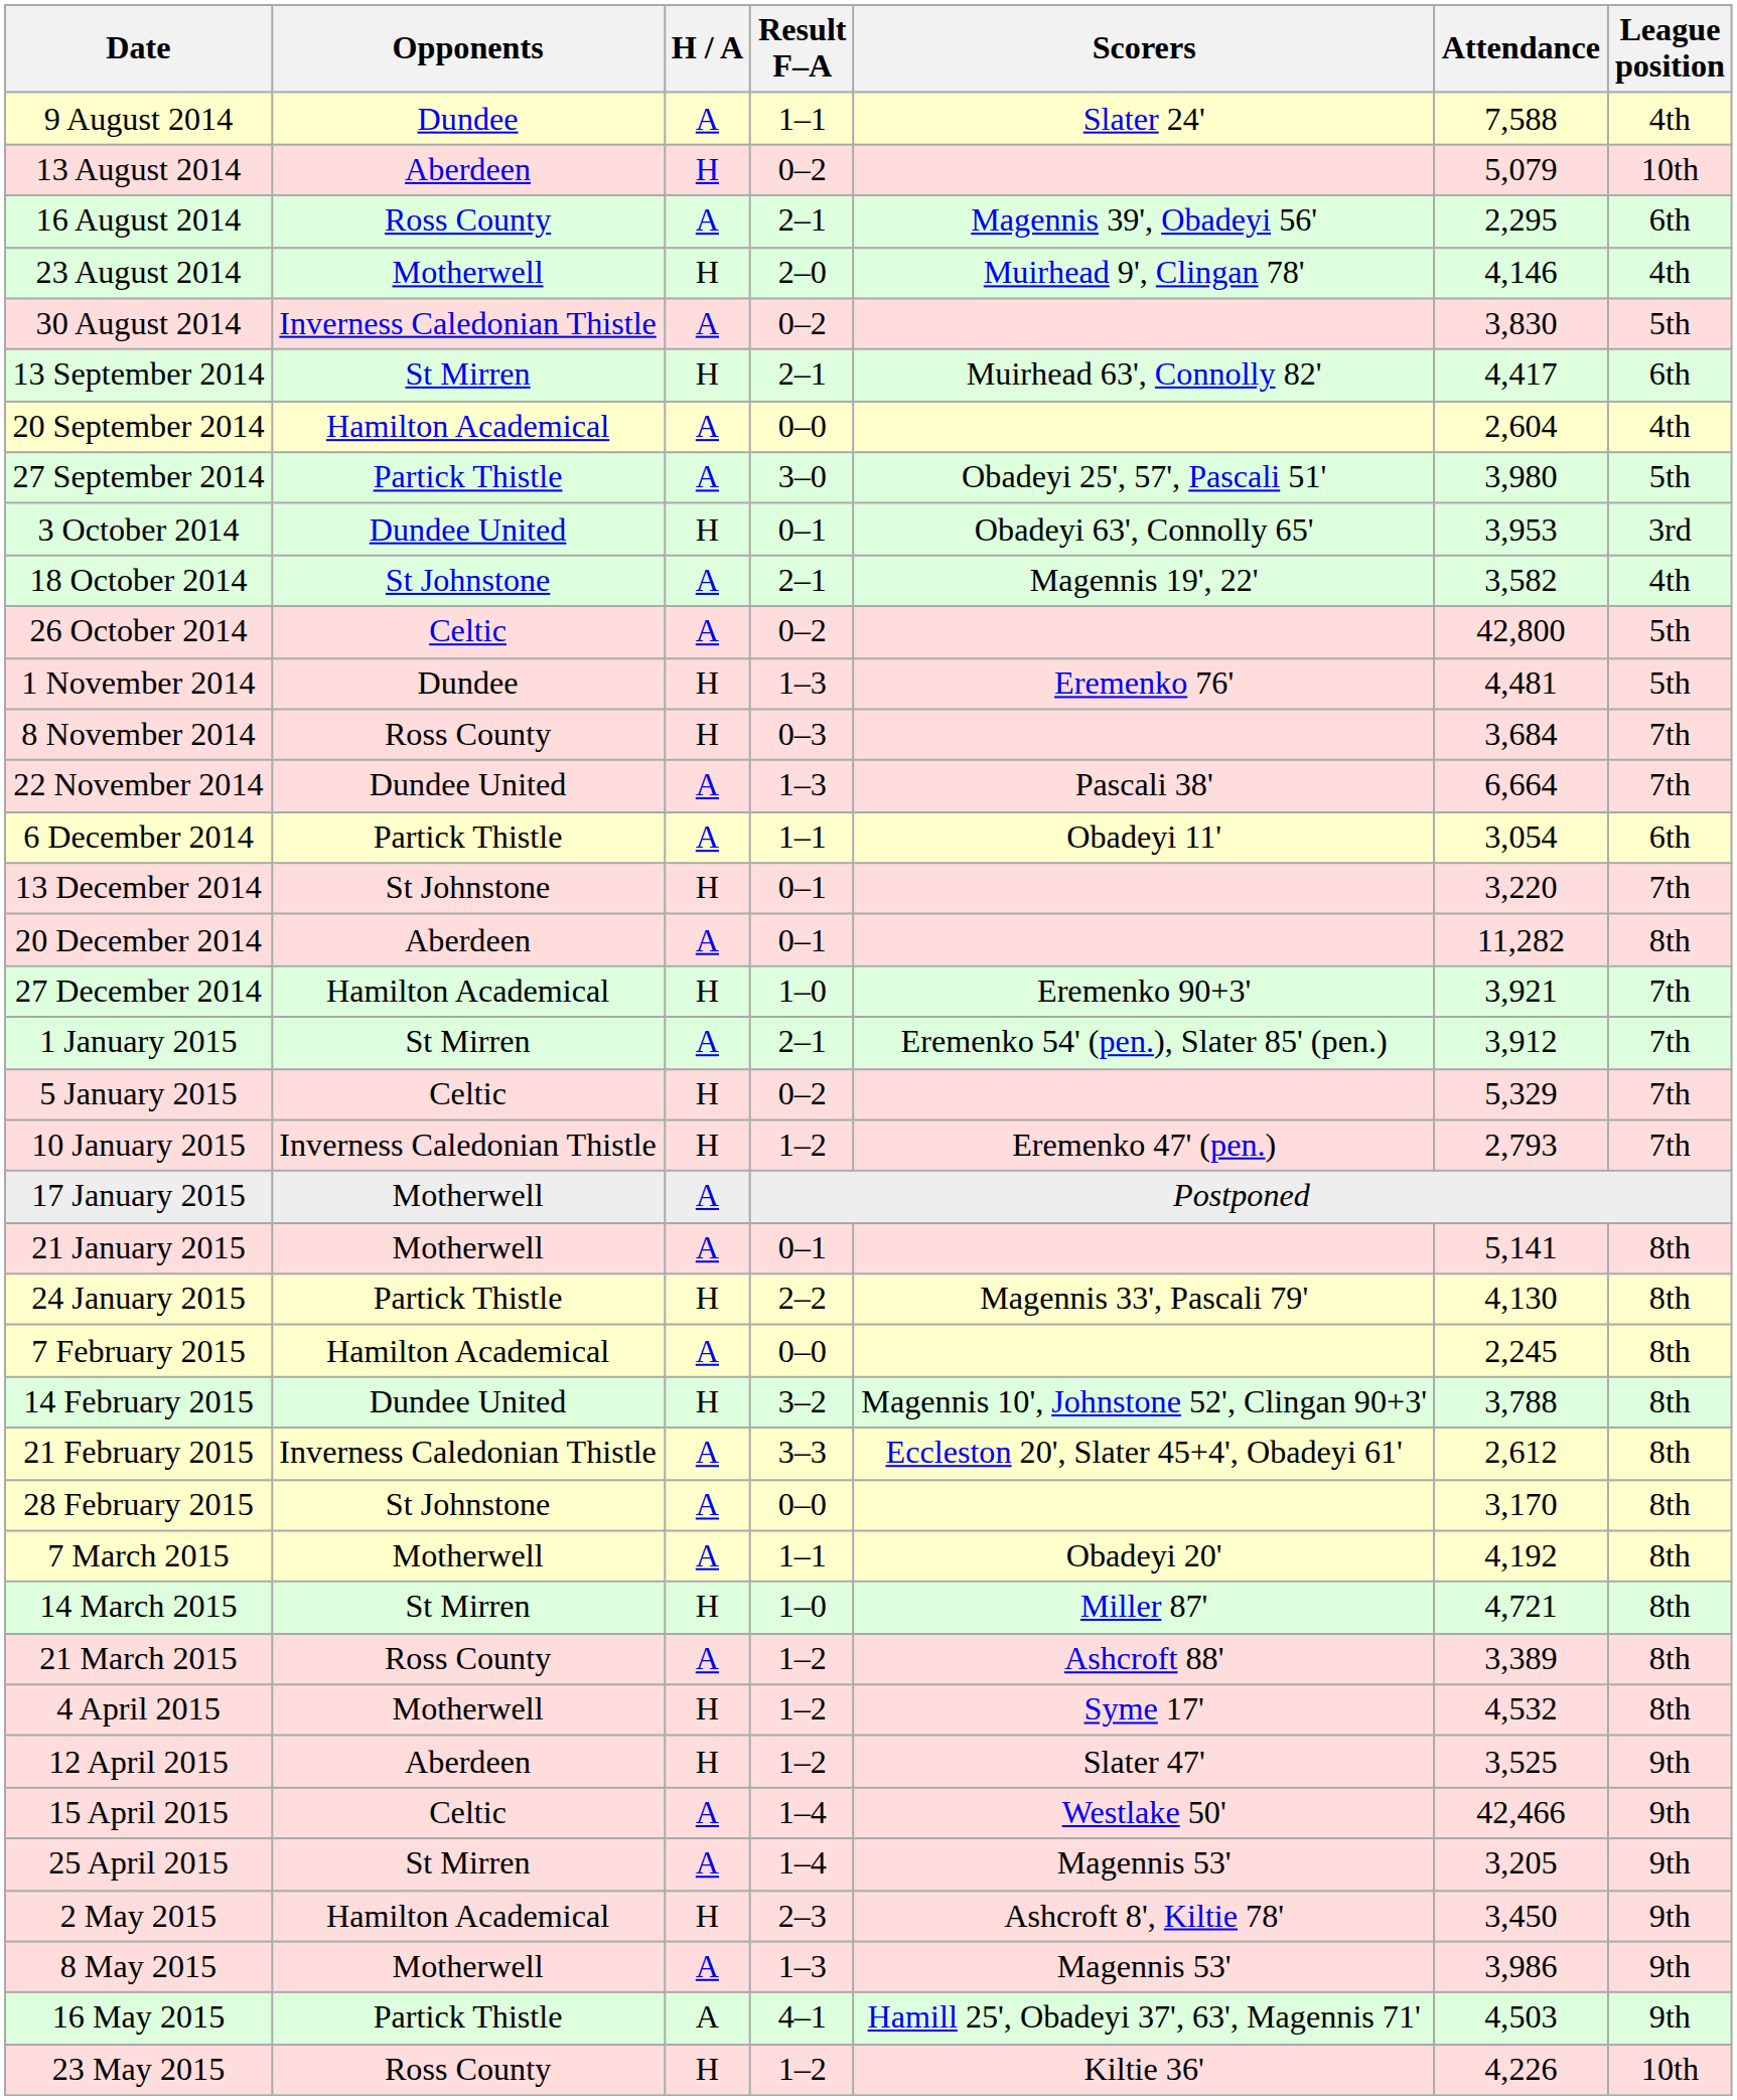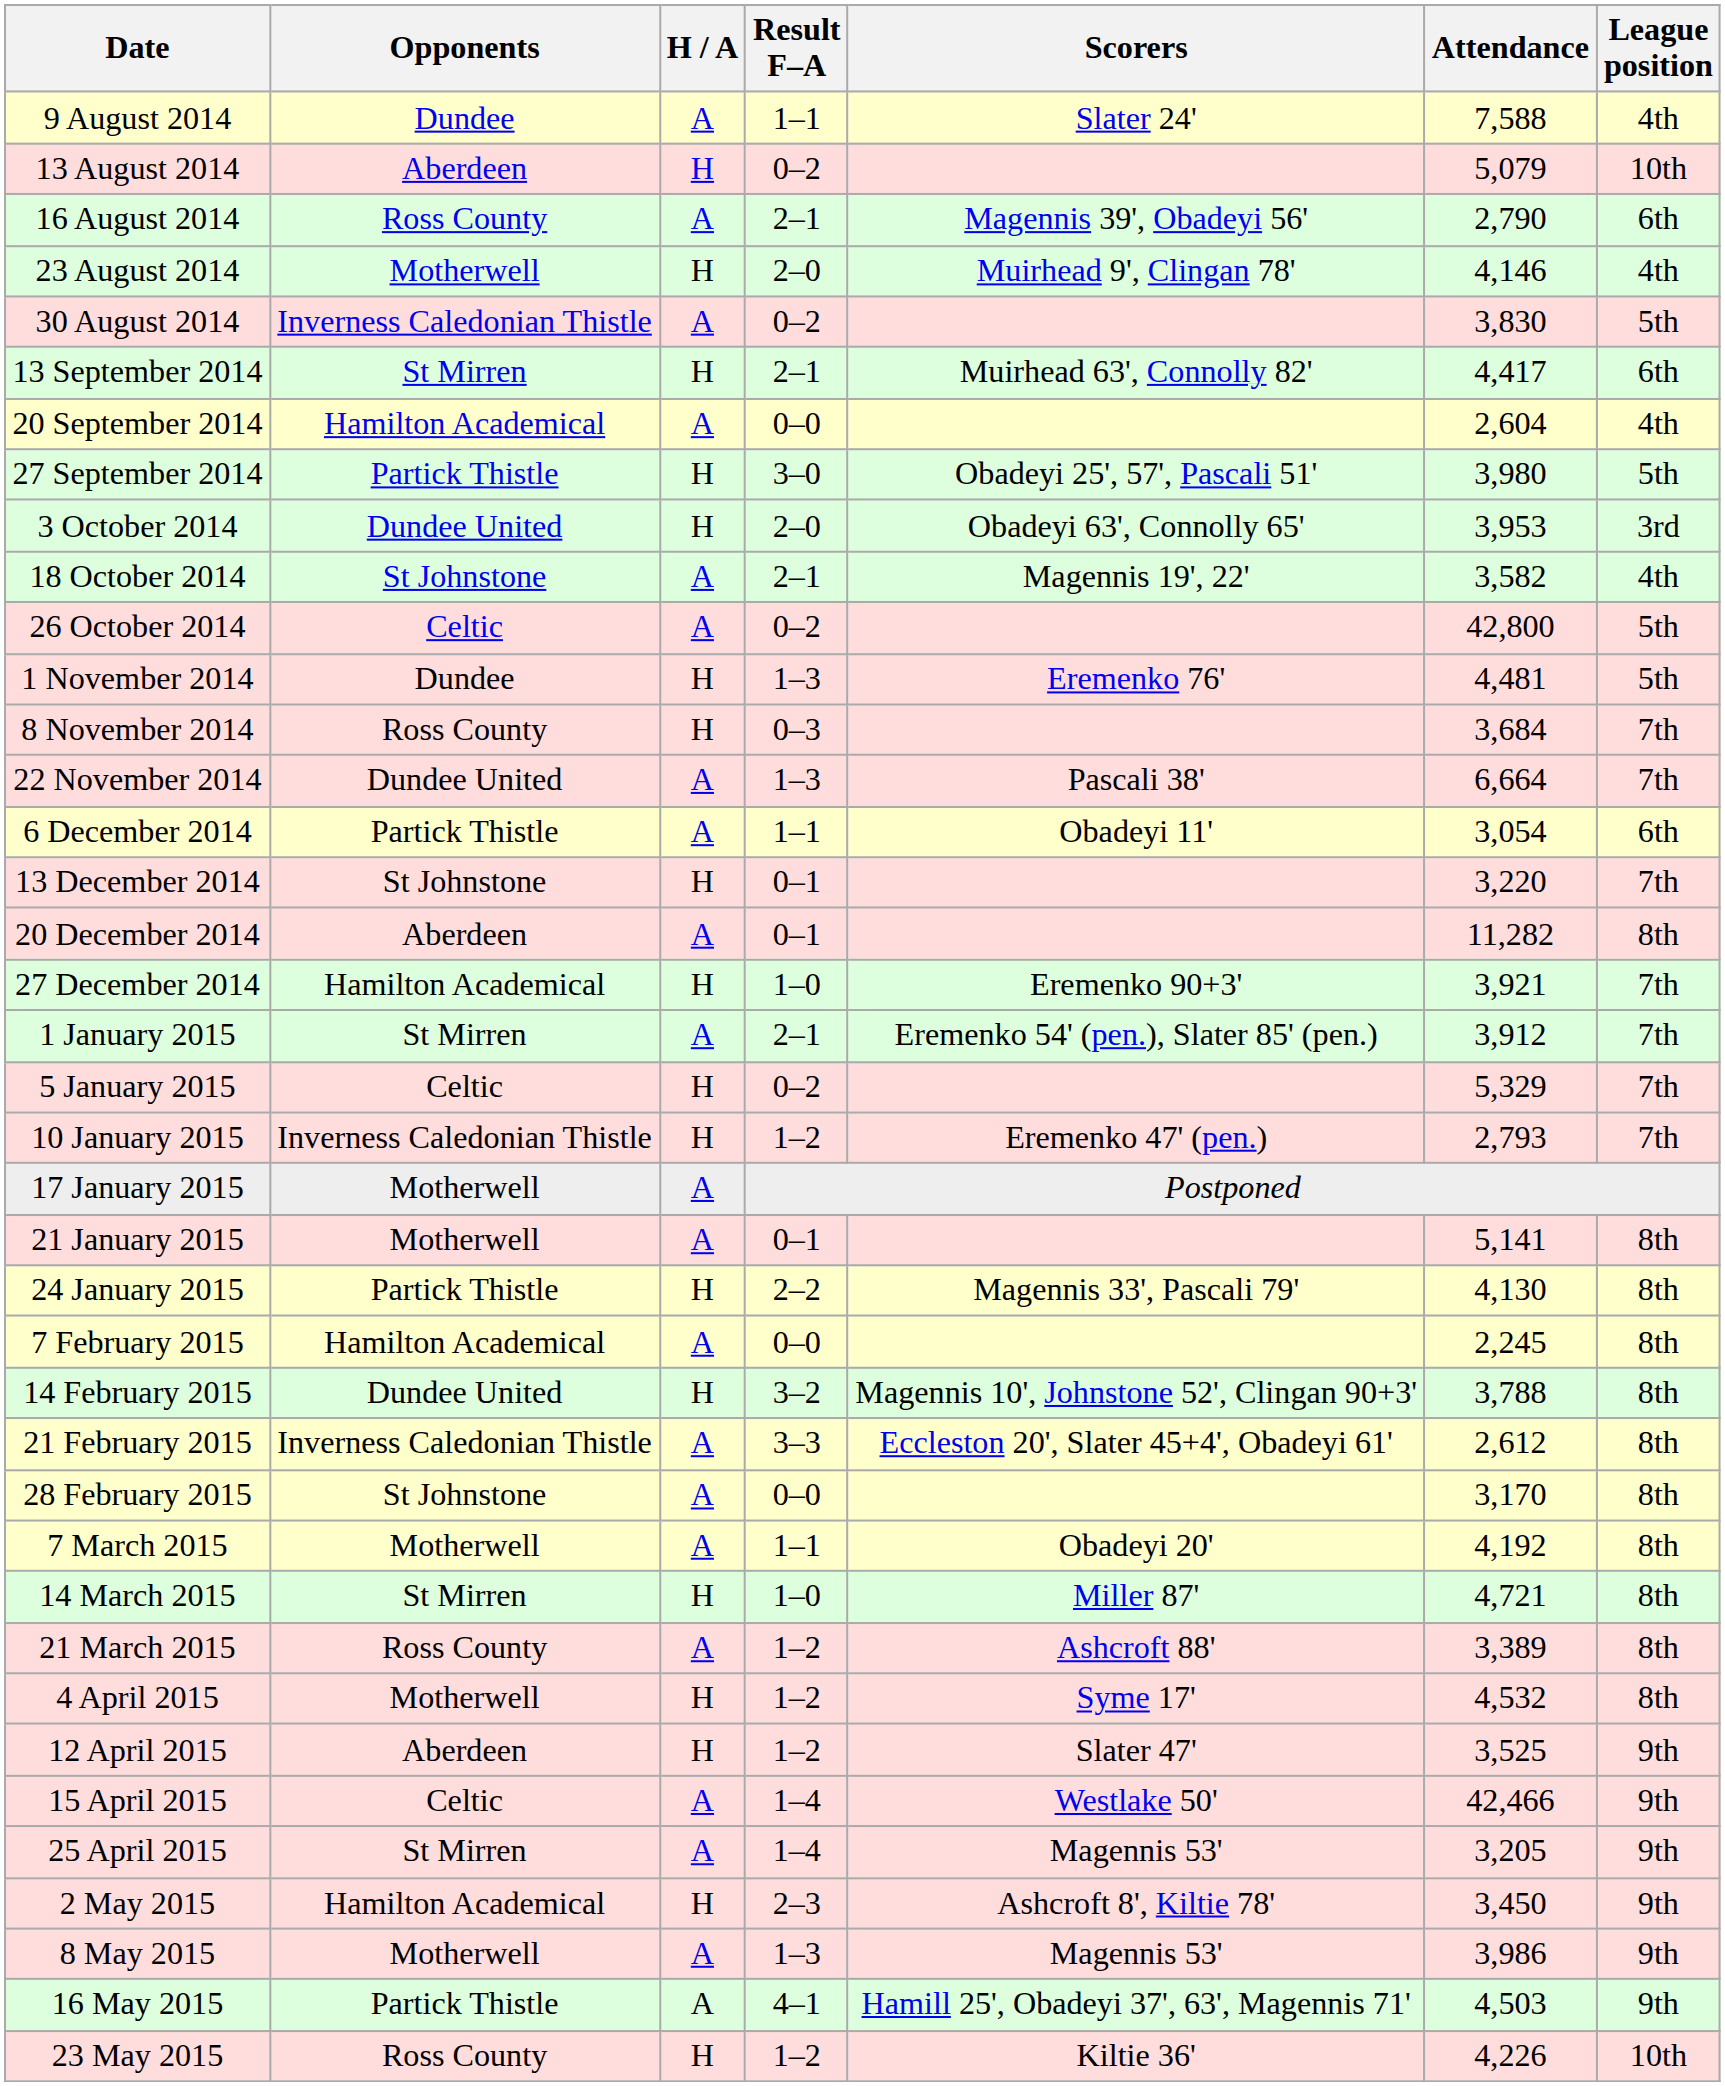16 August 2014 | Attendance: 2,295 -> 2,790
27 September 2014 | H / A: A -> H
3 October 2014 | Result F–A: 0–1 -> 2–0
